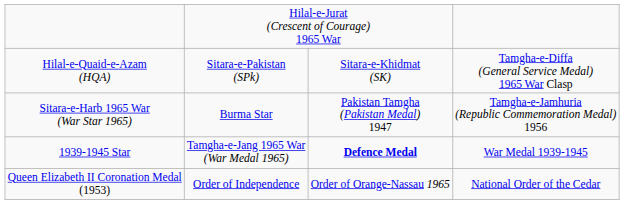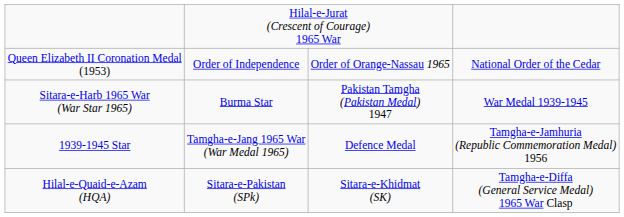rows swapped: Hilal-e-Quaid-e-Azam (HQA) <-> Queen Elizabeth II Coronation Medal (1953)
Sitara-e-Harb 1965 War (War Star 1965) | column 4: Tamgha-e-Jamhuria (Republic Commemoration Medal) 1956 -> War Medal 1939-1945
1939-1945 Star | column 3: bold -> normal
1939-1945 Star | column 4: War Medal 1939-1945 -> Tamgha-e-Jamhuria (Republic Commemoration Medal) 1956
